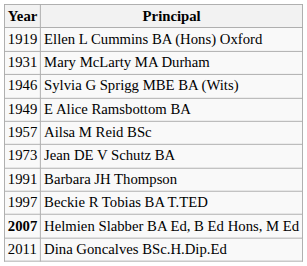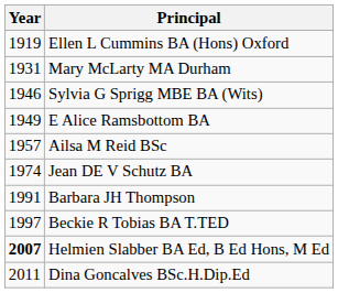Jean DE V Schutz BA | Year: 1973 -> 1974
